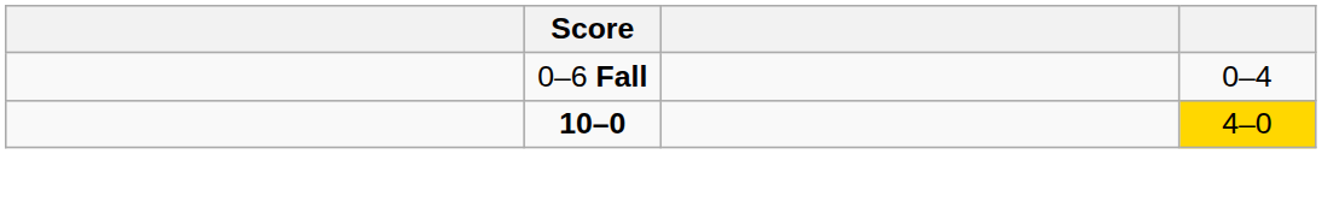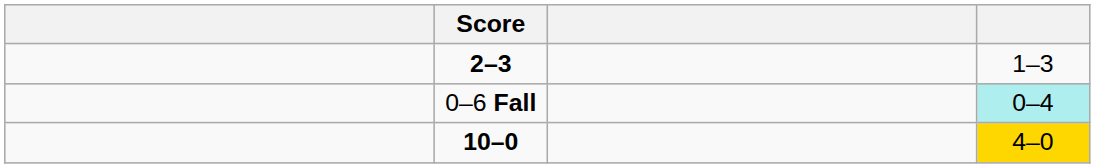+ row: 2–3 | 1–3
0–6 Fall | column 4: no background -> paleturquoise background
